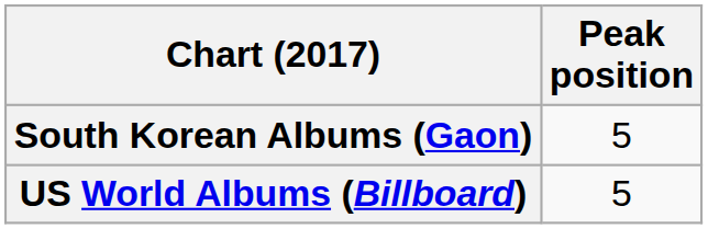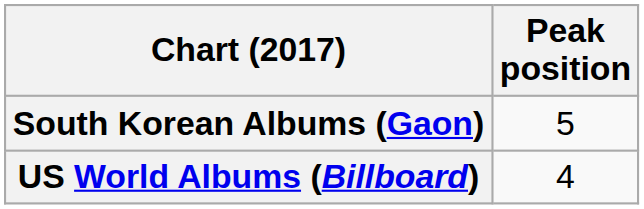US World Albums (Billboard) | Peak position: 5 -> 4
